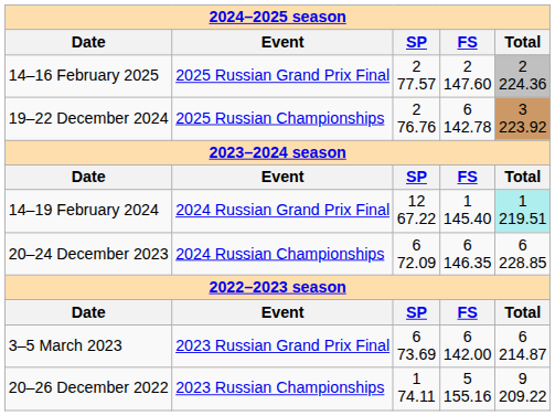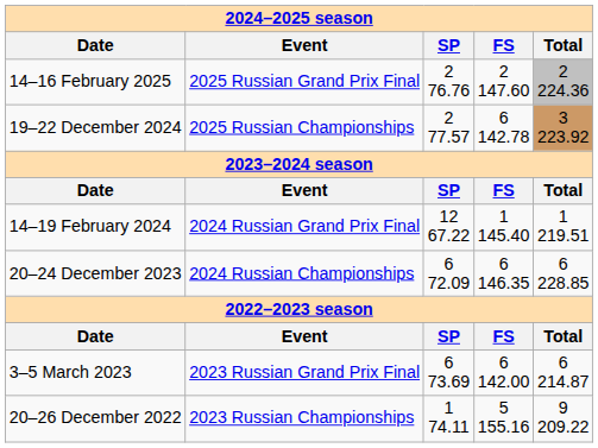14–16 February 2025 | column 3: 2 77.57 -> 2 76.76
19–22 December 2024 | column 3: 2 76.76 -> 2 77.57
14–19 February 2024 | column 5: paleturquoise background -> no background
